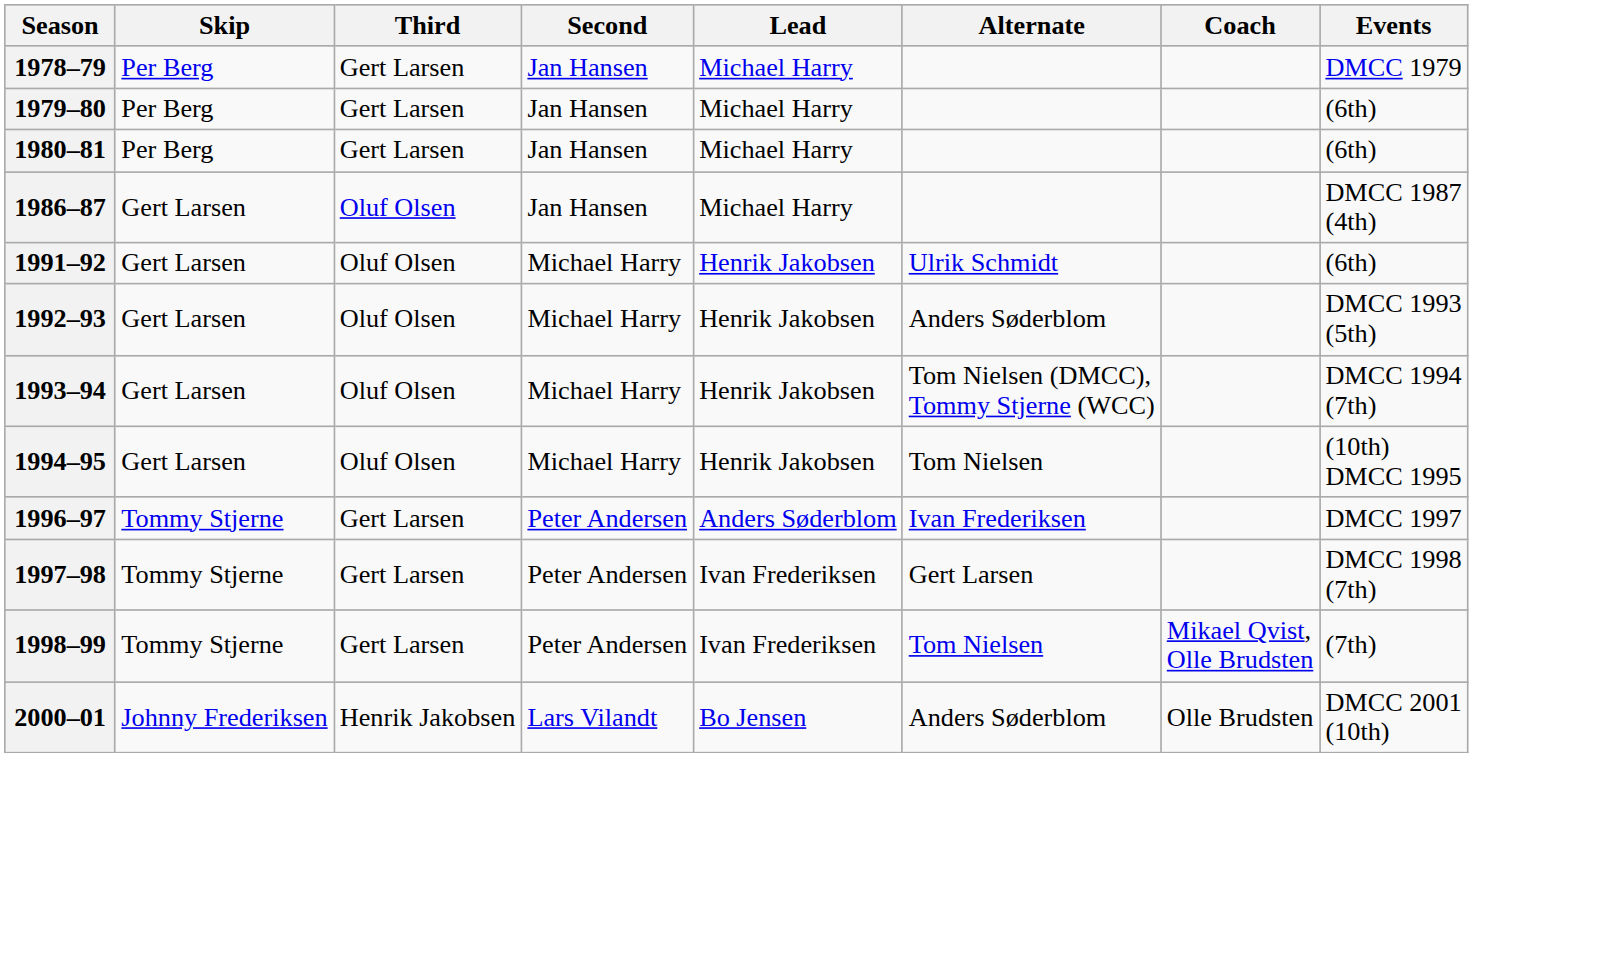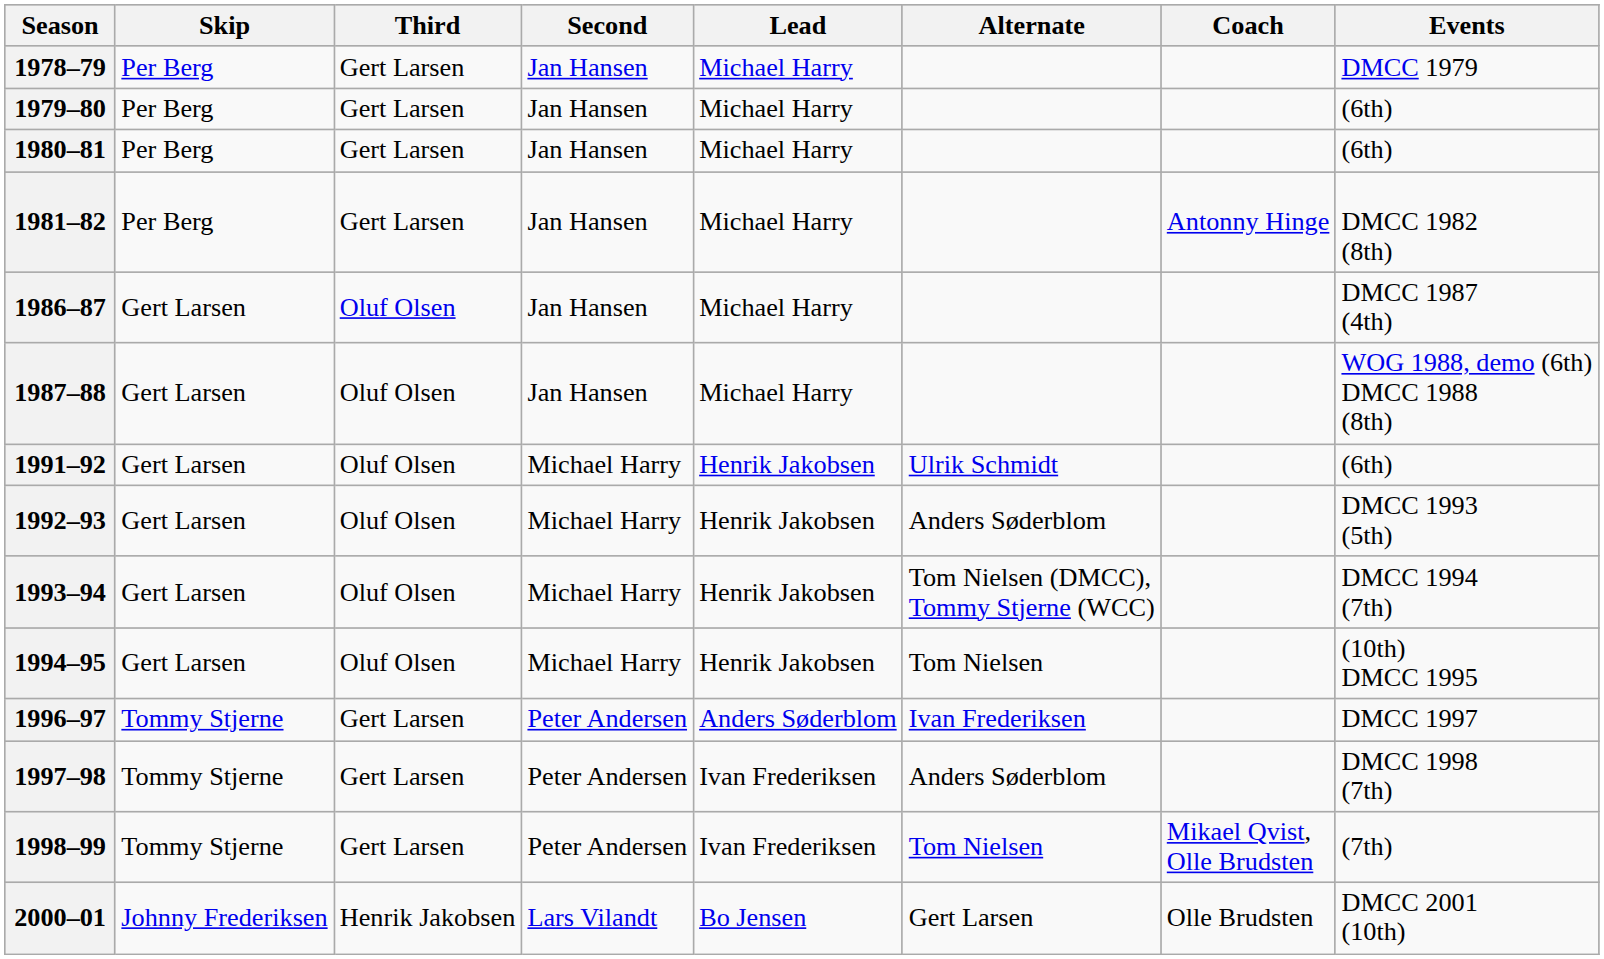+ row: 1981–82 | Per Berg | Gert Larsen | Jan Hansen | Michael Harry | Antonny Hinge | DMCC 1982 (8th)
+ row: 1987–88 | Gert Larsen | Oluf Olsen | Jan Hansen | Michael Harry | WOG 1988, demo (6th) DMCC 1988 (8th)
1997–98 | Alternate: Gert Larsen -> Anders Søderblom
2000–01 | Alternate: Anders Søderblom -> Gert Larsen
